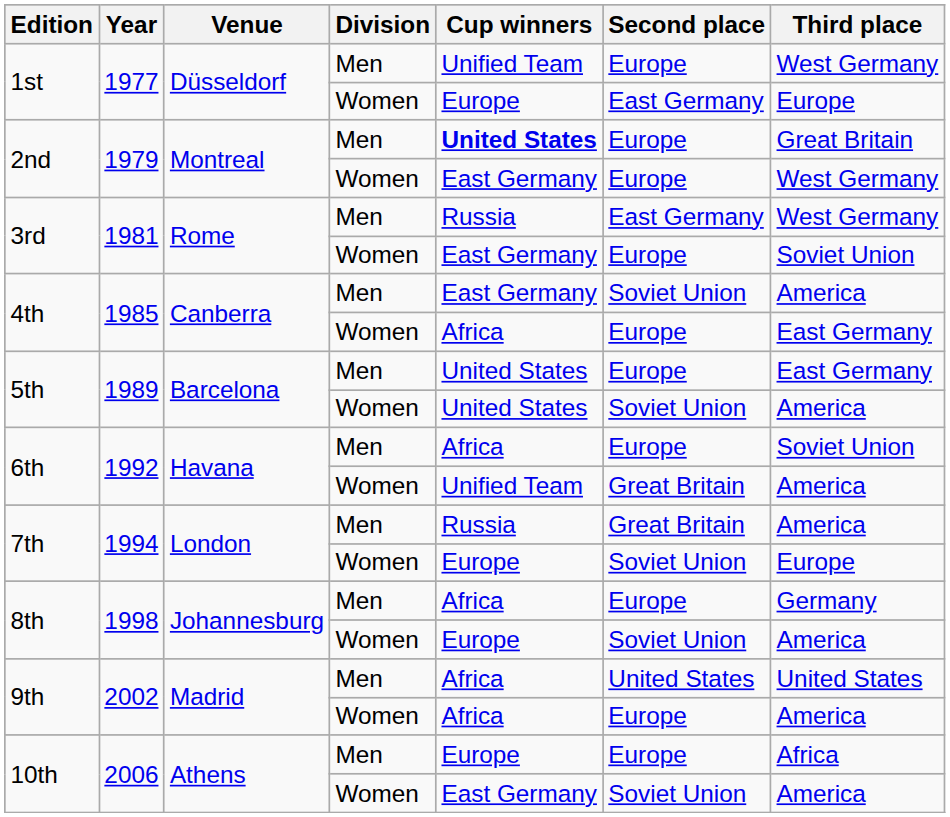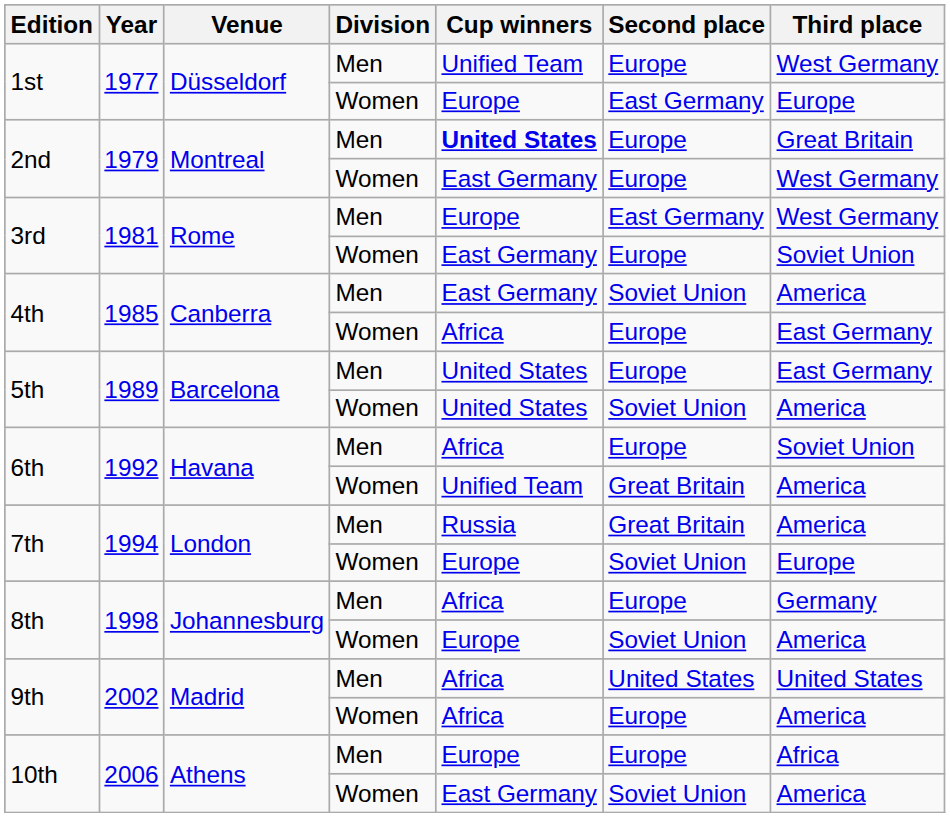3rd / Men | Cup winners: Russia -> Europe
